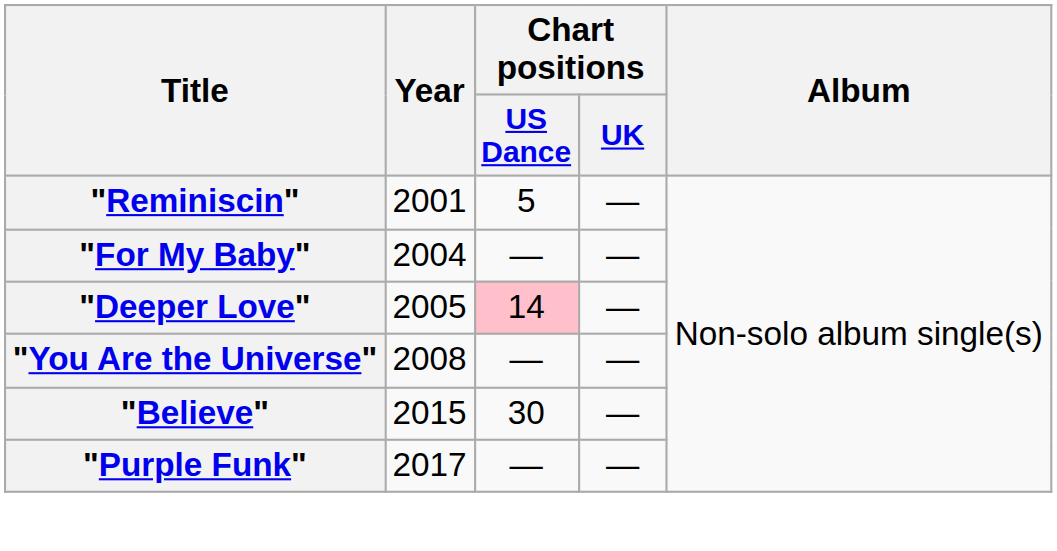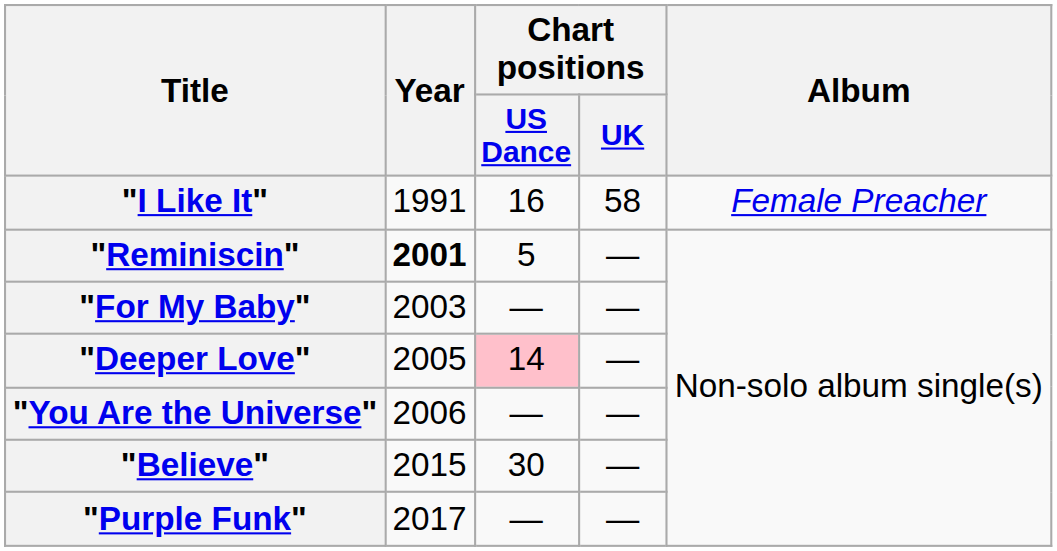+ row: "I Like It" | 1991 | 16 | 58 | Female Preacher
"Reminiscin" | Year: normal -> bold
"For My Baby" | Year: 2004 -> 2003
"You Are the Universe" | Year: 2008 -> 2006
